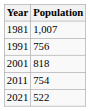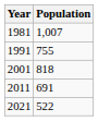1991 | Population: 756 -> 755
2011 | Population: 754 -> 691
